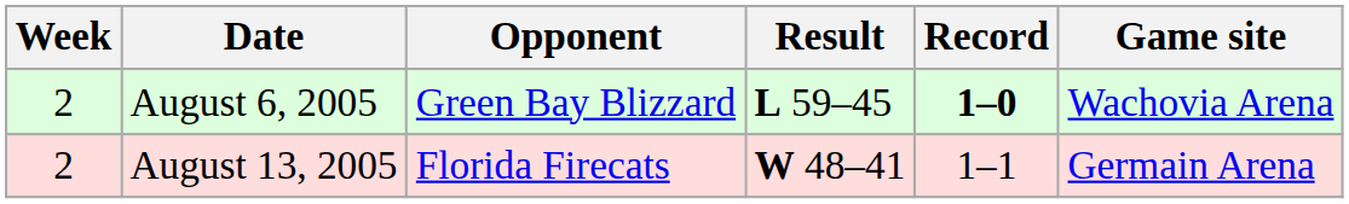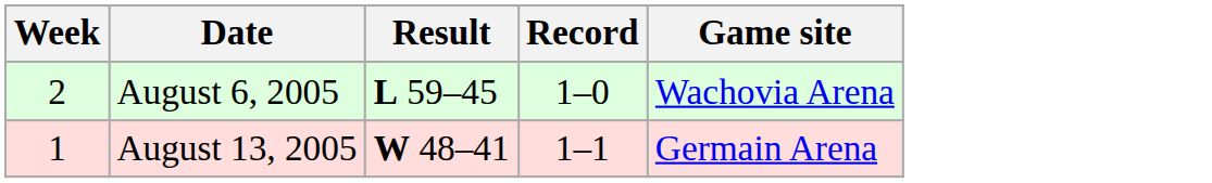- column: Opponent | Green Bay Blizzard | Florida Firecats
August 6, 2005 | Record: bold -> normal
August 13, 2005 | Week: 2 -> 1
